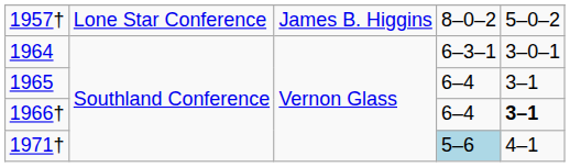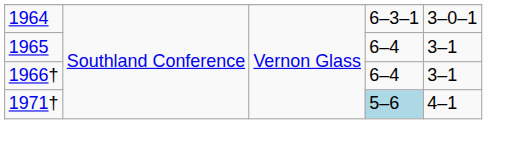- row: 1957† | Lone Star Conference | James B. Higgins | 8–0–2 | 5–0–2
1966† | column 5: bold -> normal
